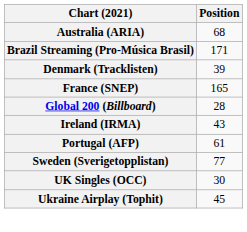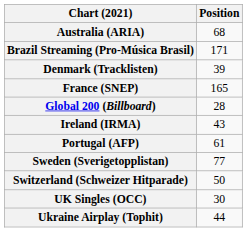+ row: Switzerland (Schweizer Hitparade) | 50
Ukraine Airplay (Tophit) | Position: 45 -> 44
